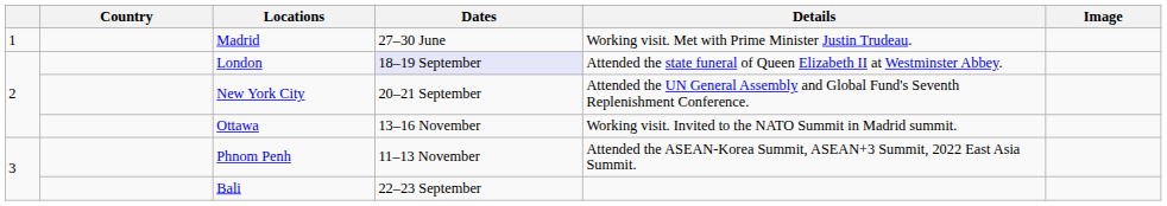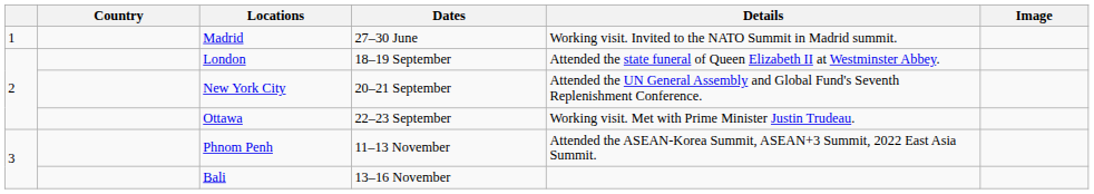Madrid | Details: Working visit. Met with Prime Minister Justin Trudeau. -> Working visit. Invited to the NATO Summit in Madrid summit.
London | Dates: lavender background -> no background
Ottawa | Dates: 13–16 November -> 22–23 September
Ottawa | Details: Working visit. Invited to the NATO Summit in Madrid summit. -> Working visit. Met with Prime Minister Justin Trudeau.
Bali | Dates: 22–23 September -> 13–16 November
